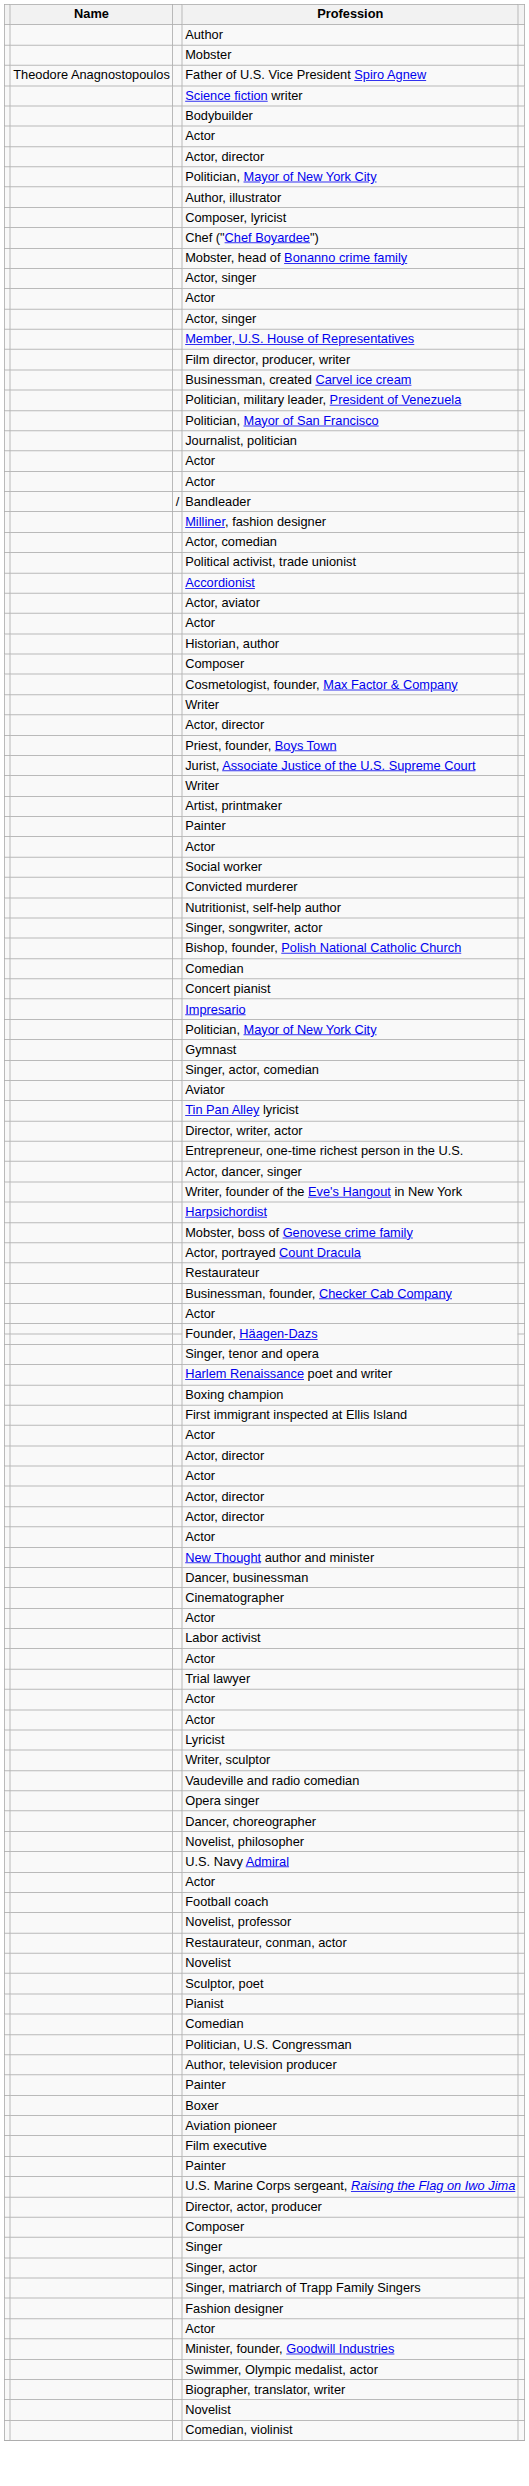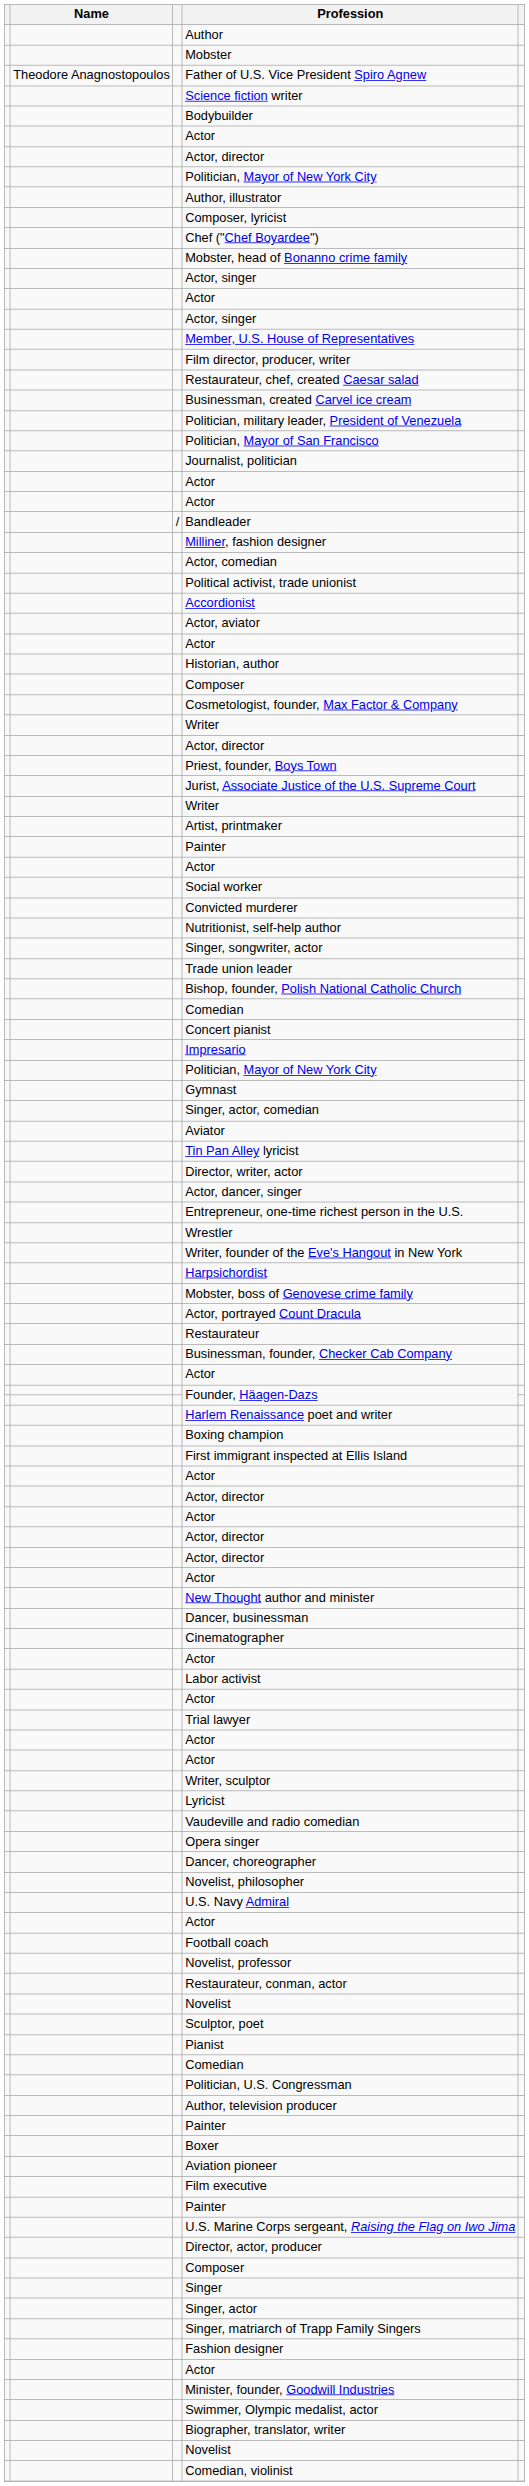+ row: Restaurateur, chef, created Caesar salad
+ row: Trade union leader
rows swapped: Actor, dancer, singer <-> Entrepreneur, one-time richest person in the U.S.
+ row: Wrestler
- row: Singer, tenor and opera
rows swapped: Writer, sculptor <-> Lyricist
